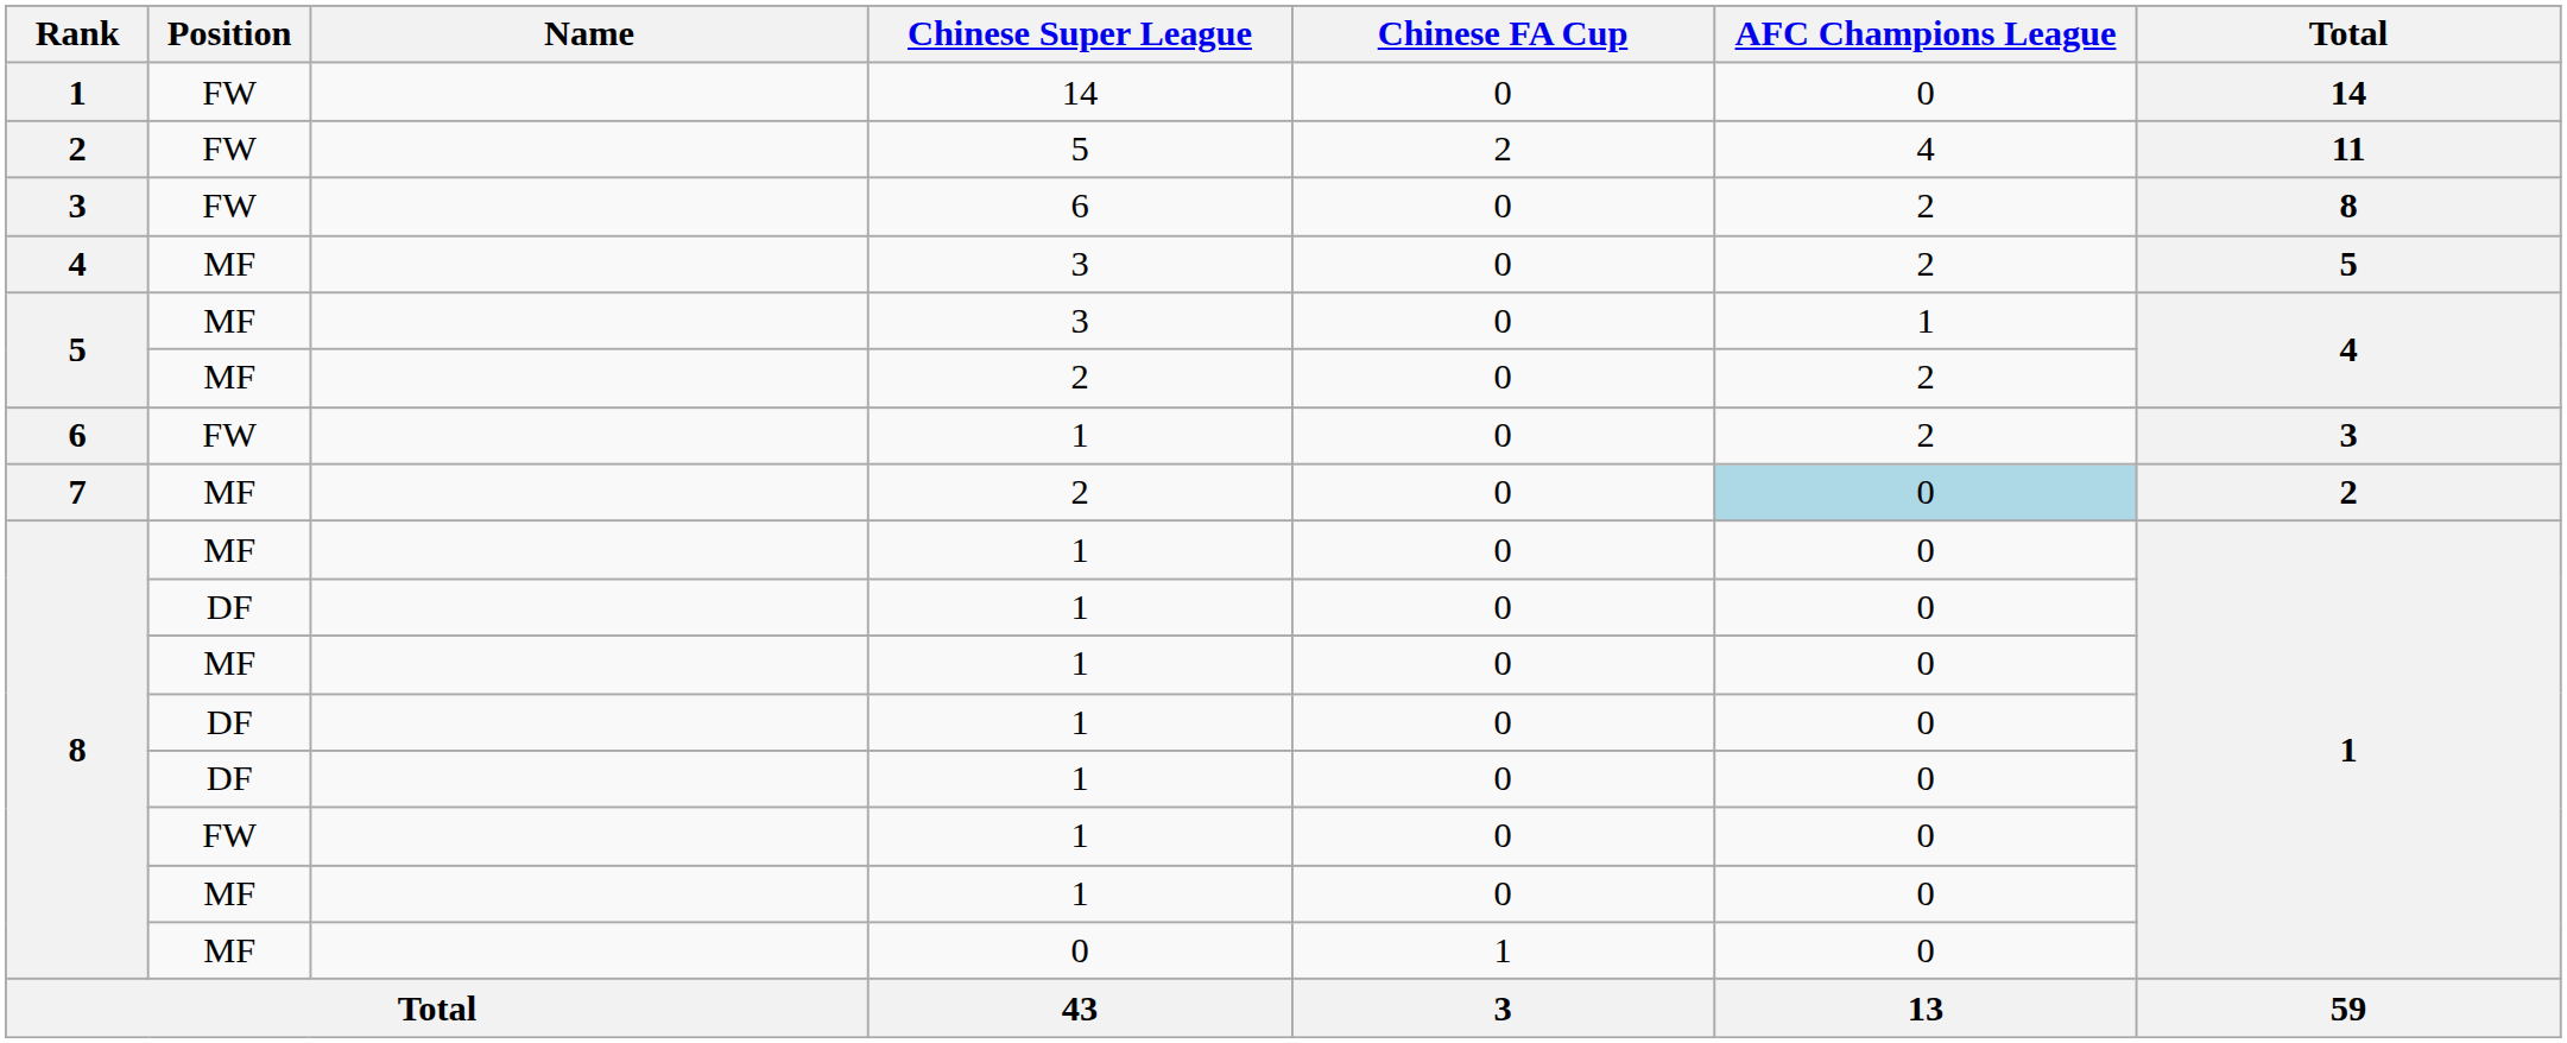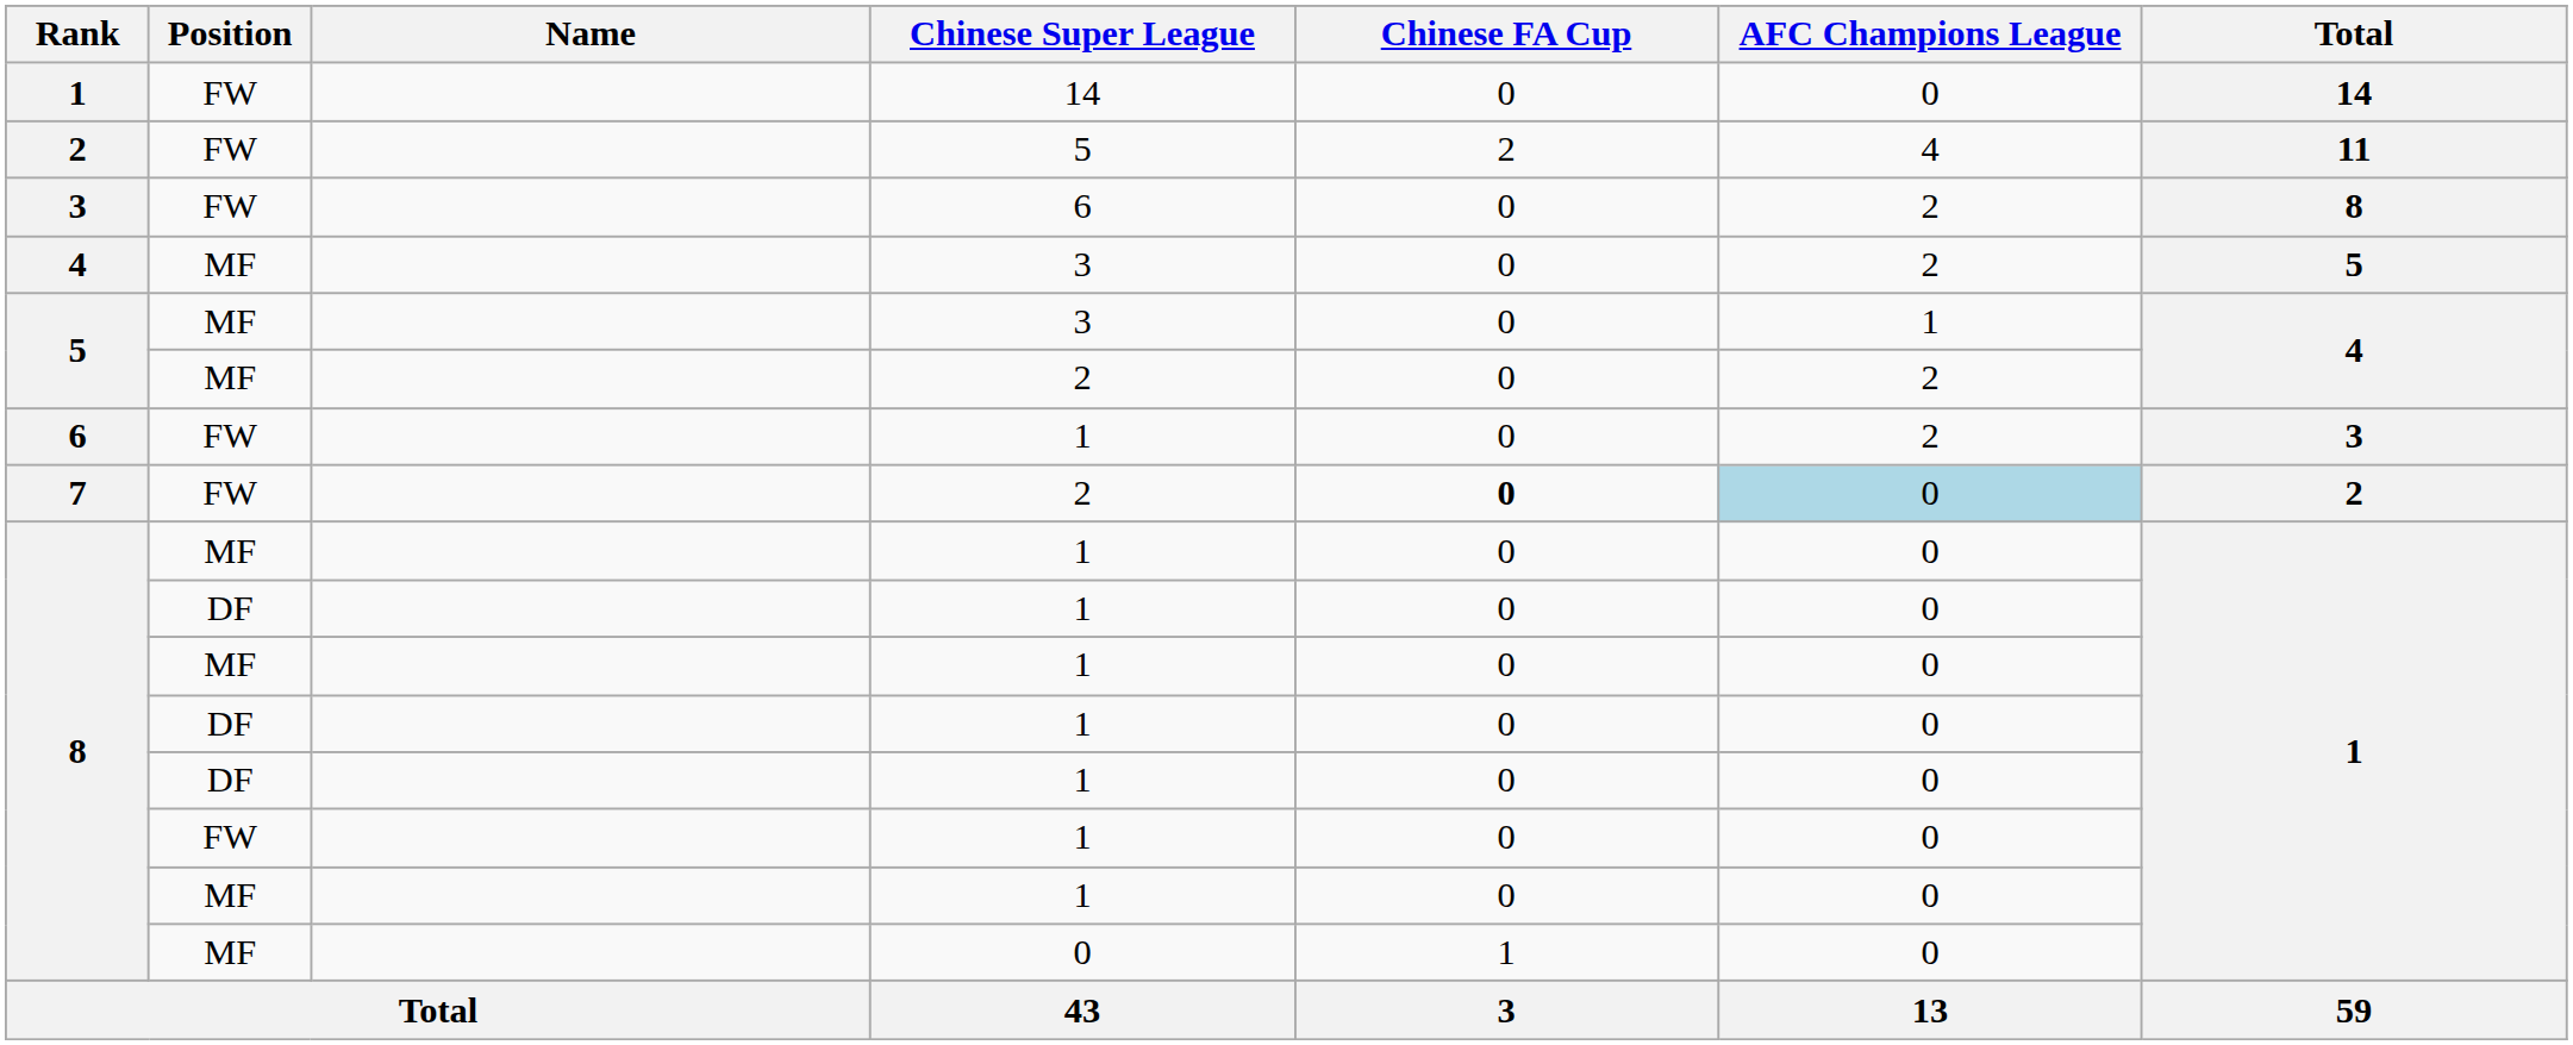7 | Position: MF -> FW
7 | Chinese FA Cup: normal -> bold
